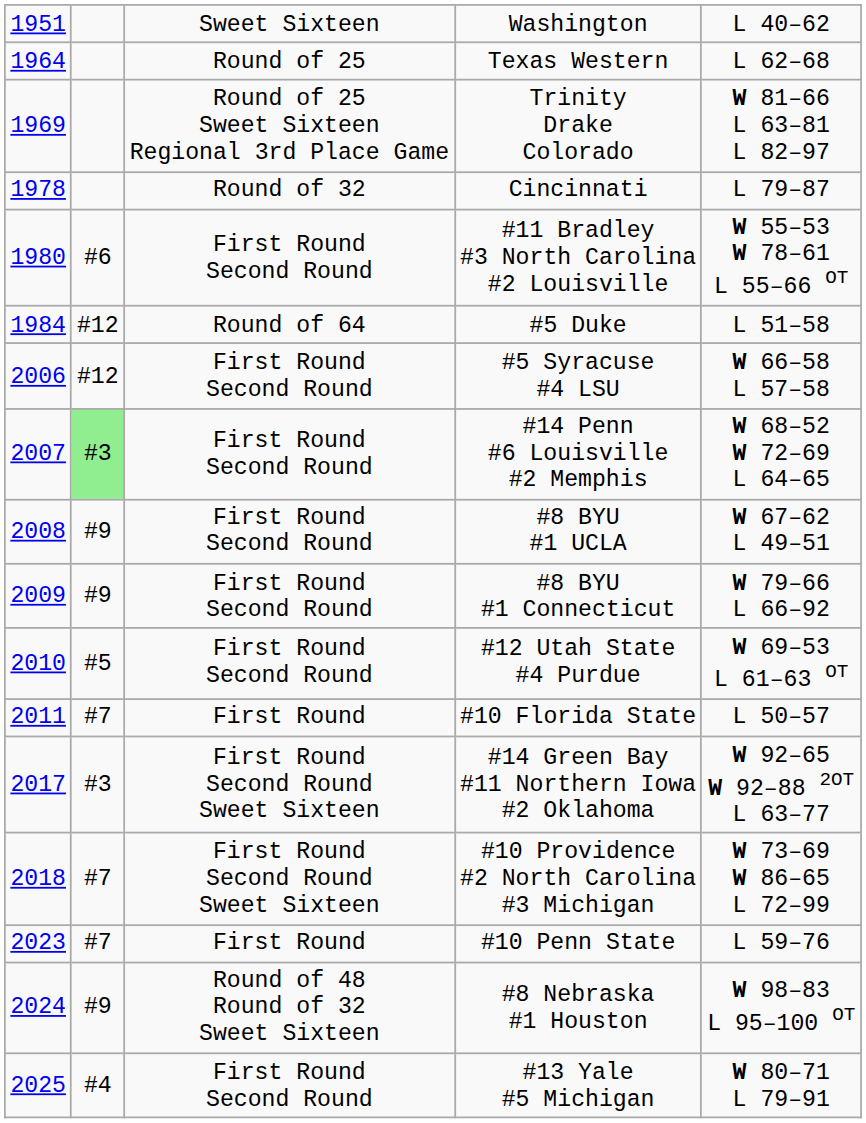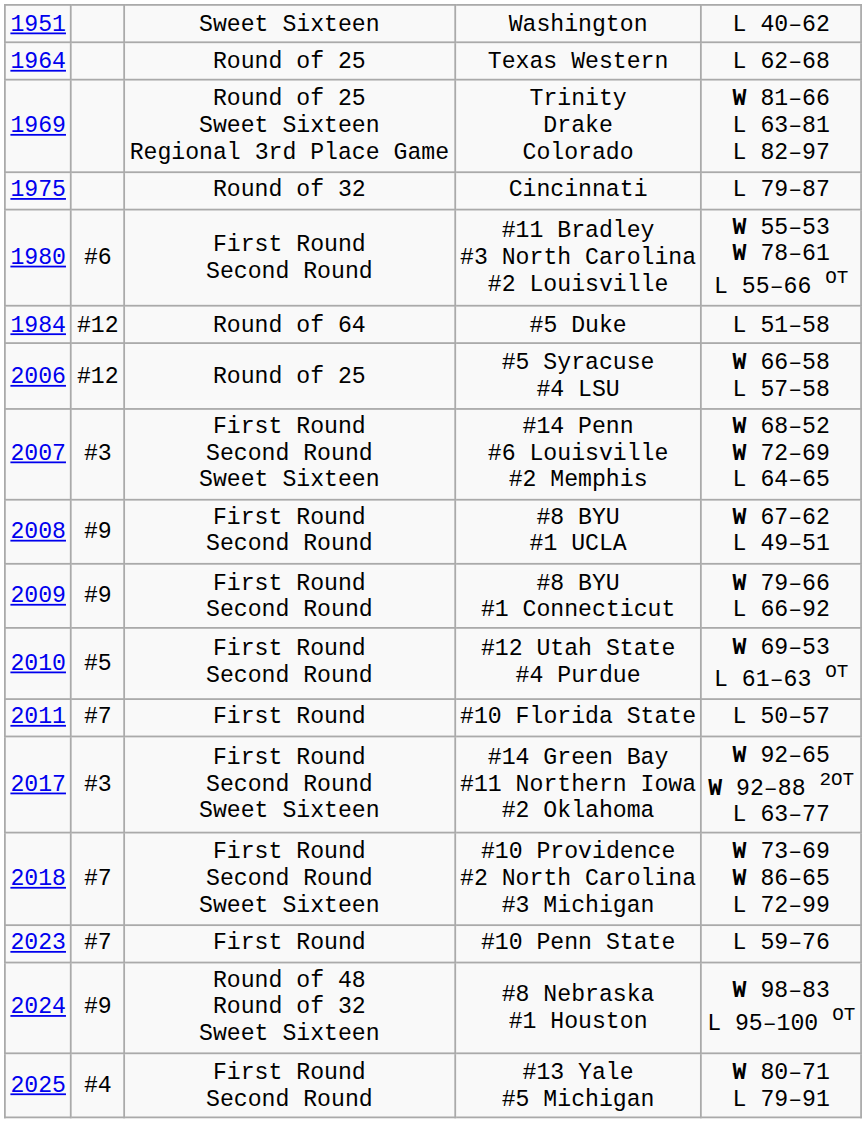Cincinnati | column 1: 1978 -> 1975
#5 Syracuse #4 LSU | column 3: First Round Second Round -> Round of 25
#14 Penn #6 Louisville #2 Memphis | column 2: lightgreen background -> no background
#14 Penn #6 Louisville #2 Memphis | column 3: First Round Second Round -> First Round Second Round Sweet Sixteen
